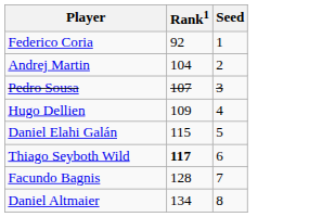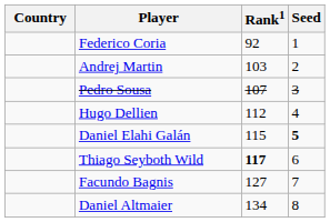+ column: Country
Andrej Martin | Rank1: 104 -> 103
Hugo Dellien | Rank1: 109 -> 112
Daniel Elahi Galán | Seed: normal -> bold
Facundo Bagnis | Rank1: 128 -> 127
